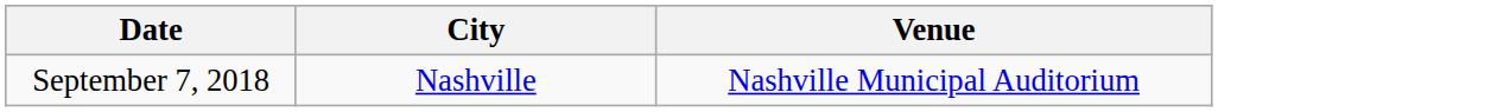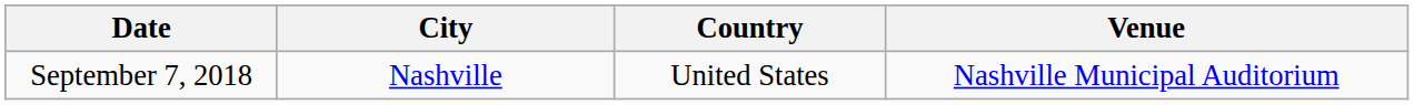+ column: Country | United States
